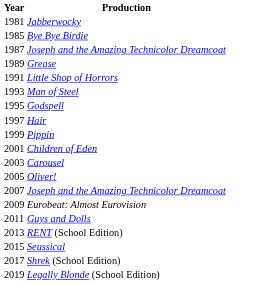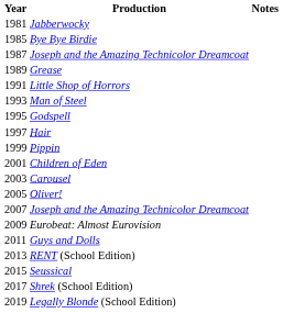+ column: Notes
